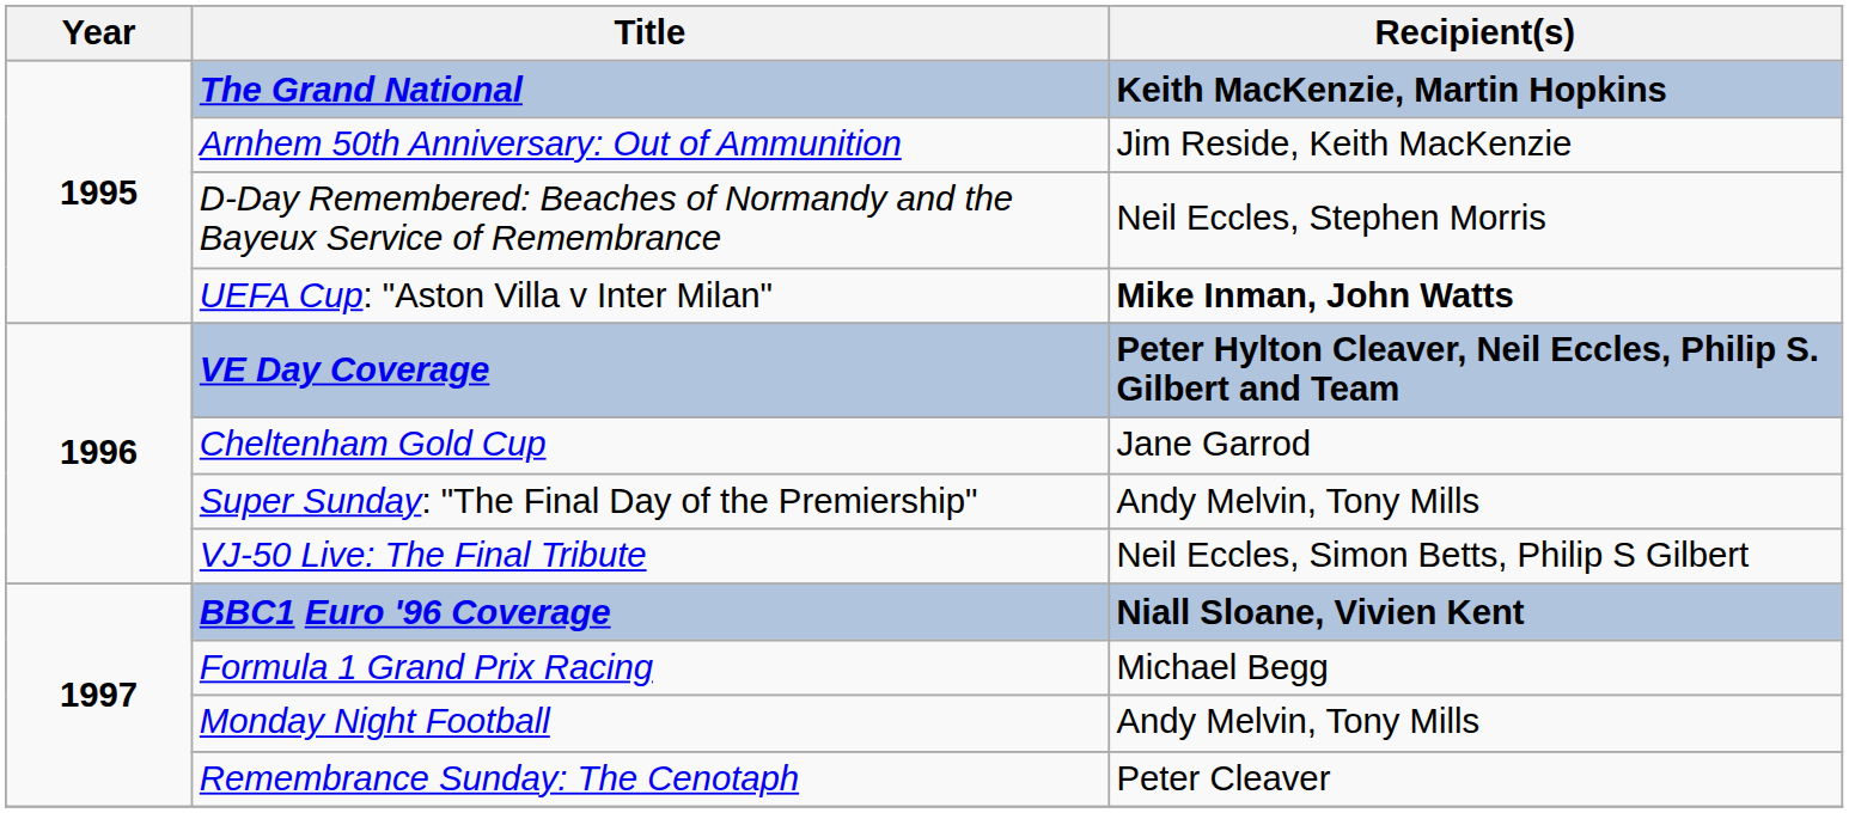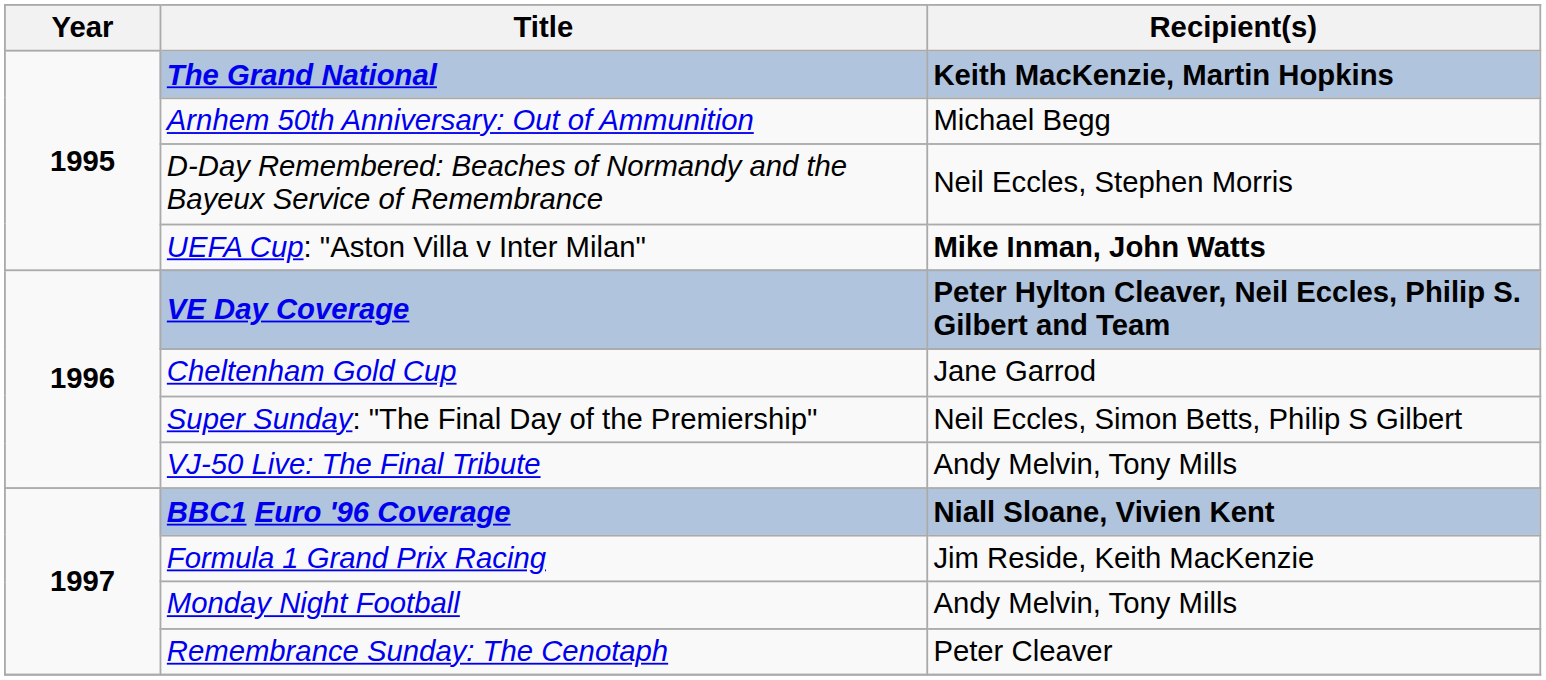Arnhem 50th Anniversary: Out of Ammunition | Recipient(s): Jim Reside, Keith MacKenzie -> Michael Begg
Super Sunday: "The Final Day of the Premiership" | Recipient(s): Andy Melvin, Tony Mills -> Neil Eccles, Simon Betts, Philip S Gilbert
VJ-50 Live: The Final Tribute | Recipient(s): Neil Eccles, Simon Betts, Philip S Gilbert -> Andy Melvin, Tony Mills
Formula 1 Grand Prix Racing | Recipient(s): Michael Begg -> Jim Reside, Keith MacKenzie
